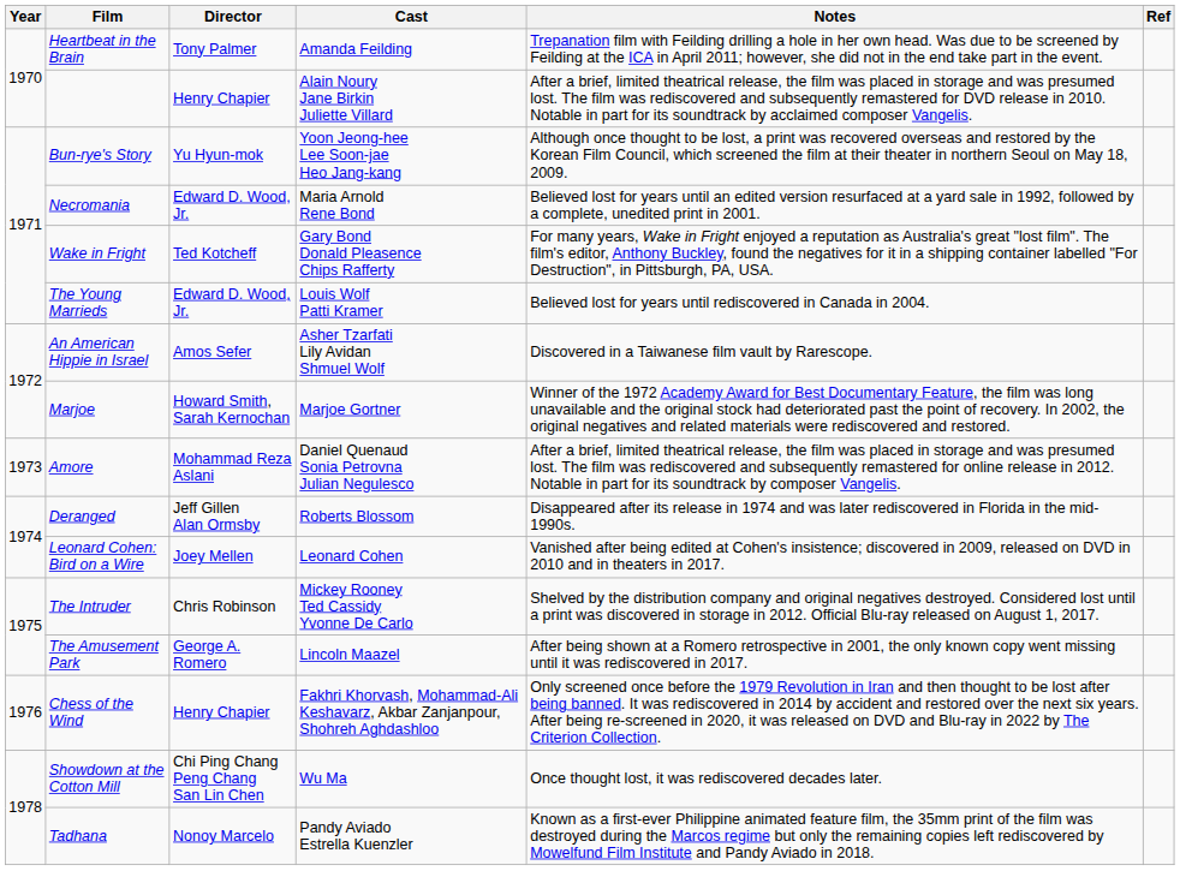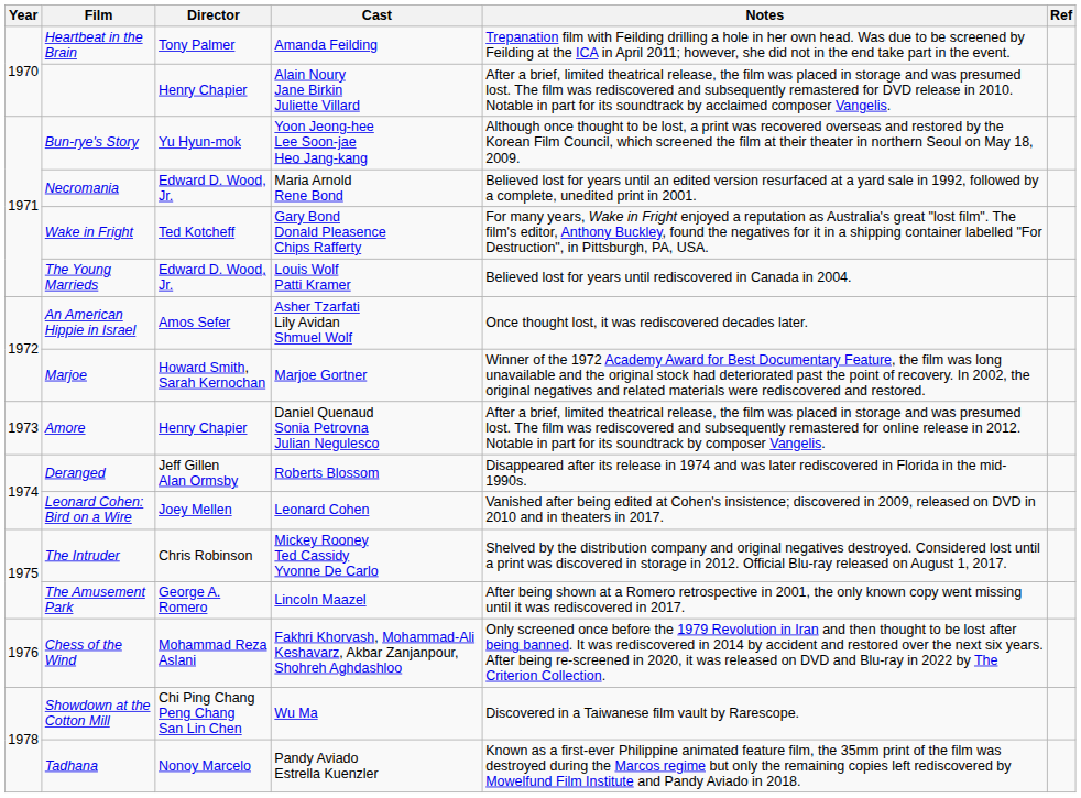An American Hippie in Israel | Notes: Discovered in a Taiwanese film vault by Rarescope. -> Once thought lost, it was rediscovered decades later.
Amore | Director: Mohammad Reza Aslani -> Henry Chapier
Chess of the Wind | Director: Henry Chapier -> Mohammad Reza Aslani
Showdown at the Cotton Mill | Notes: Once thought lost, it was rediscovered decades later. -> Discovered in a Taiwanese film vault by Rarescope.
